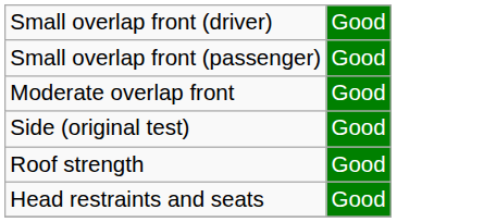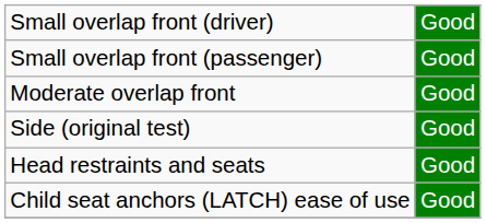- row: Roof strength | Good
+ row: Child seat anchors (LATCH) ease of use | Good
